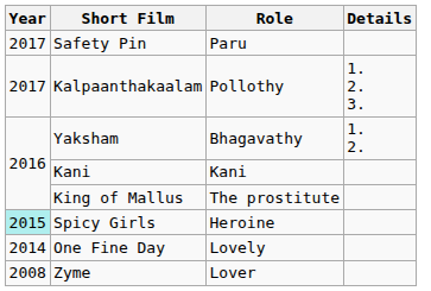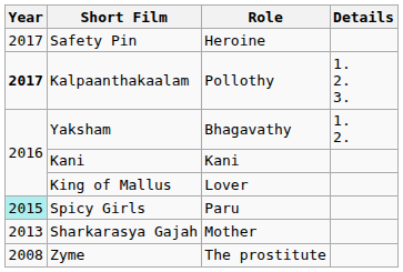Safety Pin | Role: Paru -> Heroine
Kalpaanthakaalam | Year: normal -> bold
King of Mallus | Role: The prostitute -> Lover
Spicy Girls | Role: Heroine -> Paru
- row: 2014 | One Fine Day | Lovely
+ row: 2013 | Sharkarasya Gajah | Mother
Zyme | Role: Lover -> The prostitute
